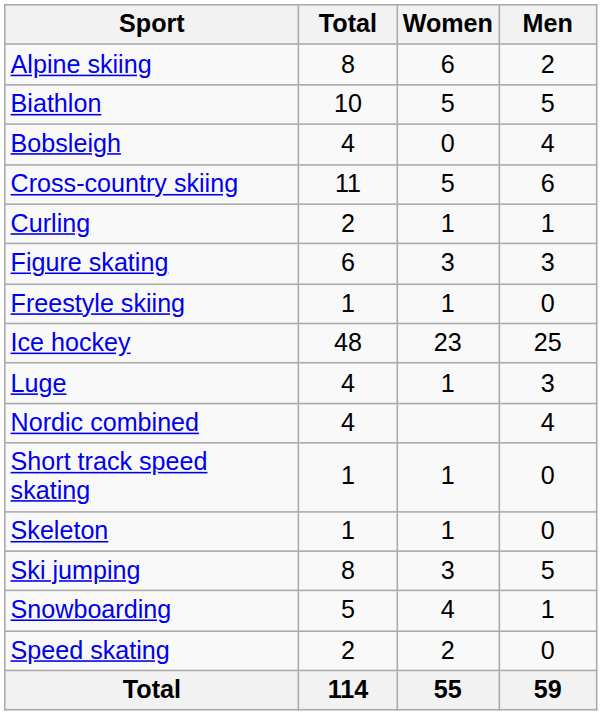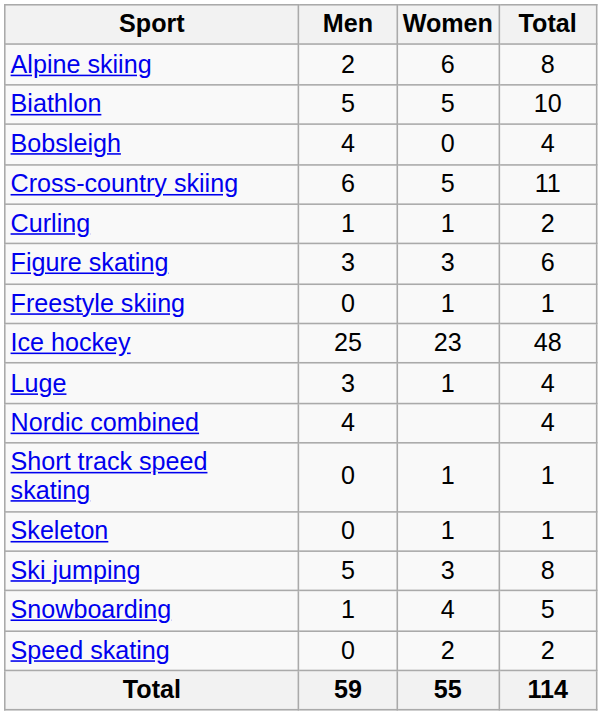columns swapped: Men <-> Total
